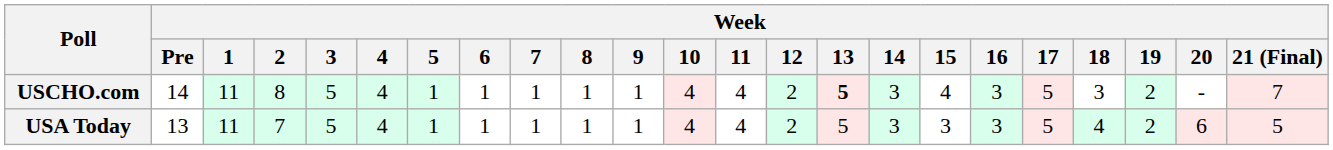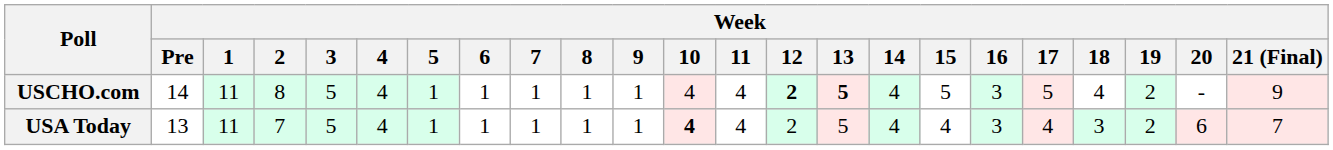USCHO.com | Week / 12: normal -> bold
USCHO.com | Week / 14: 3 -> 4
USCHO.com | Week / 15: 4 -> 5
USCHO.com | Week / 18: 3 -> 4
USCHO.com | Week / 21 (Final): 7 -> 9
USA Today | Week / 10: normal -> bold
USA Today | Week / 14: 3 -> 4
USA Today | Week / 15: 3 -> 4
USA Today | Week / 17: 5 -> 4
USA Today | Week / 18: 4 -> 3
USA Today | Week / 21 (Final): 5 -> 7
